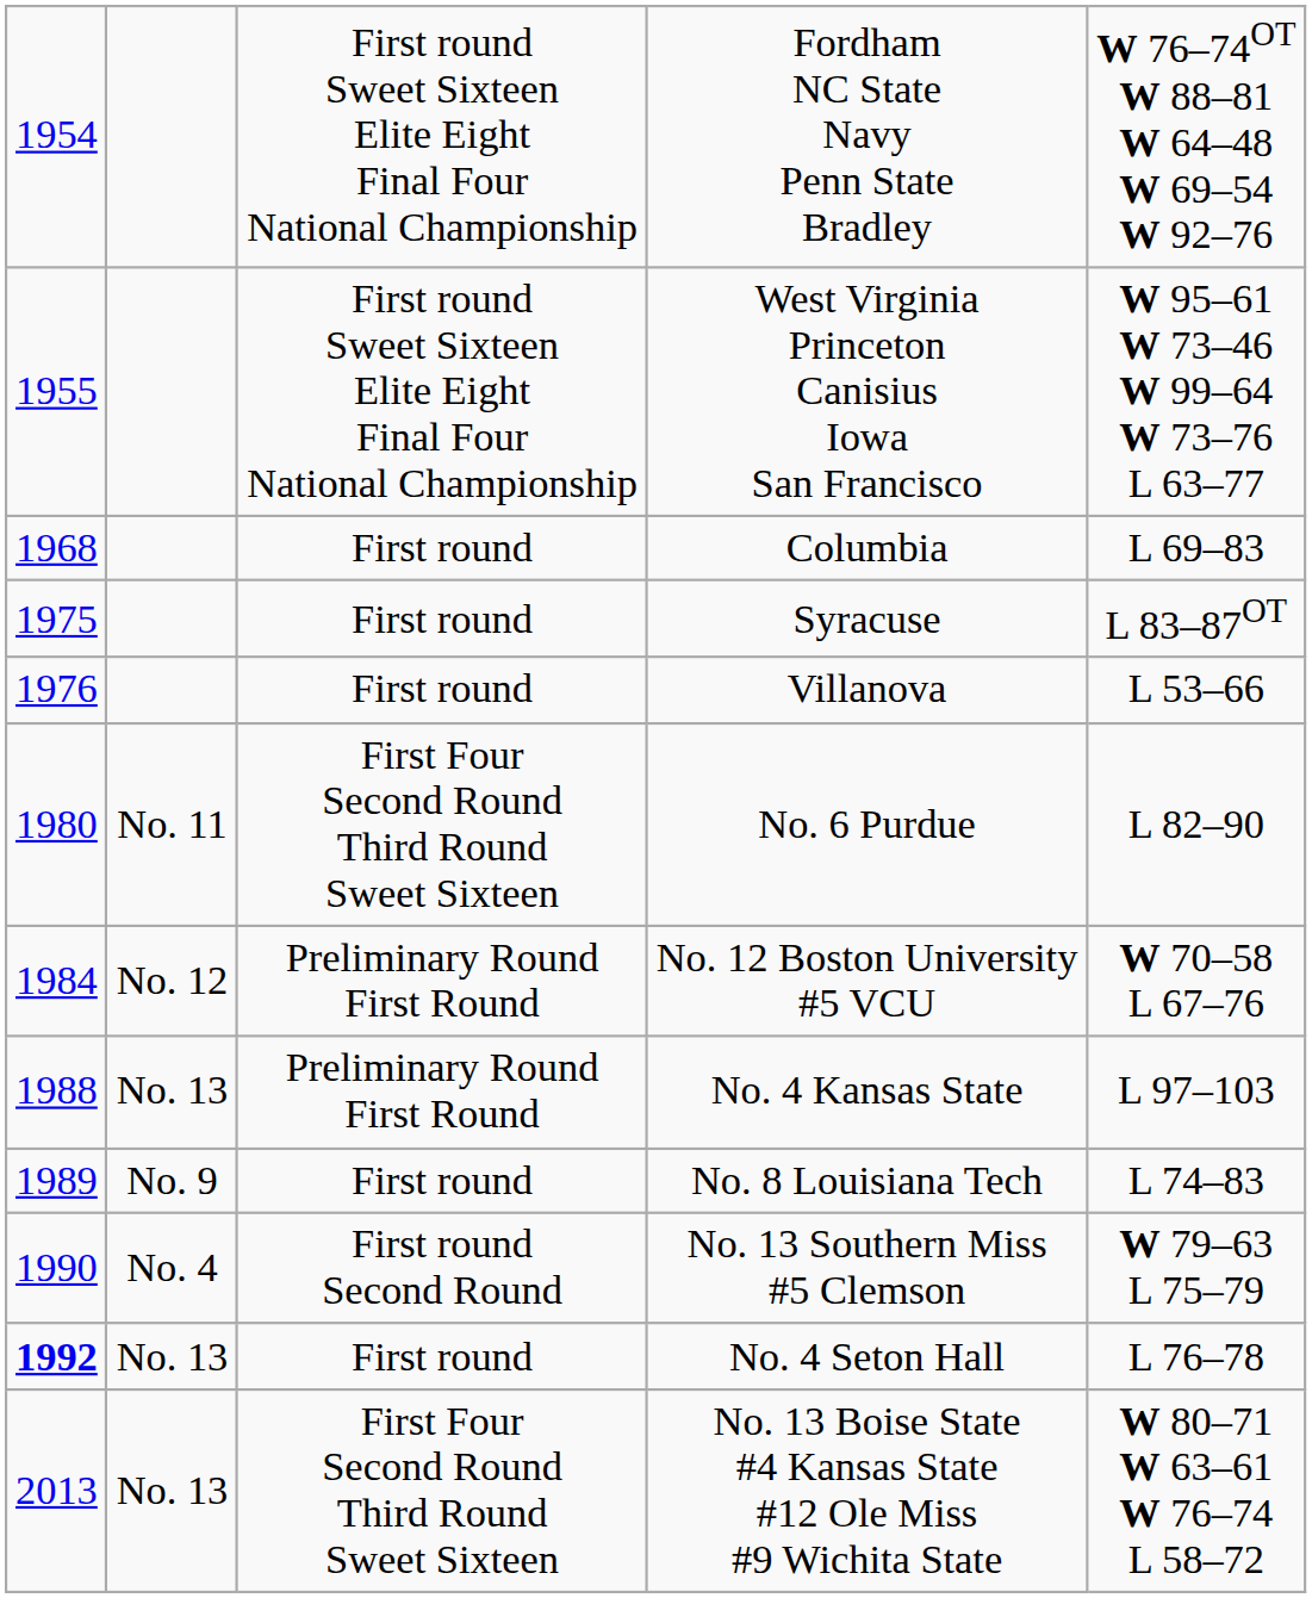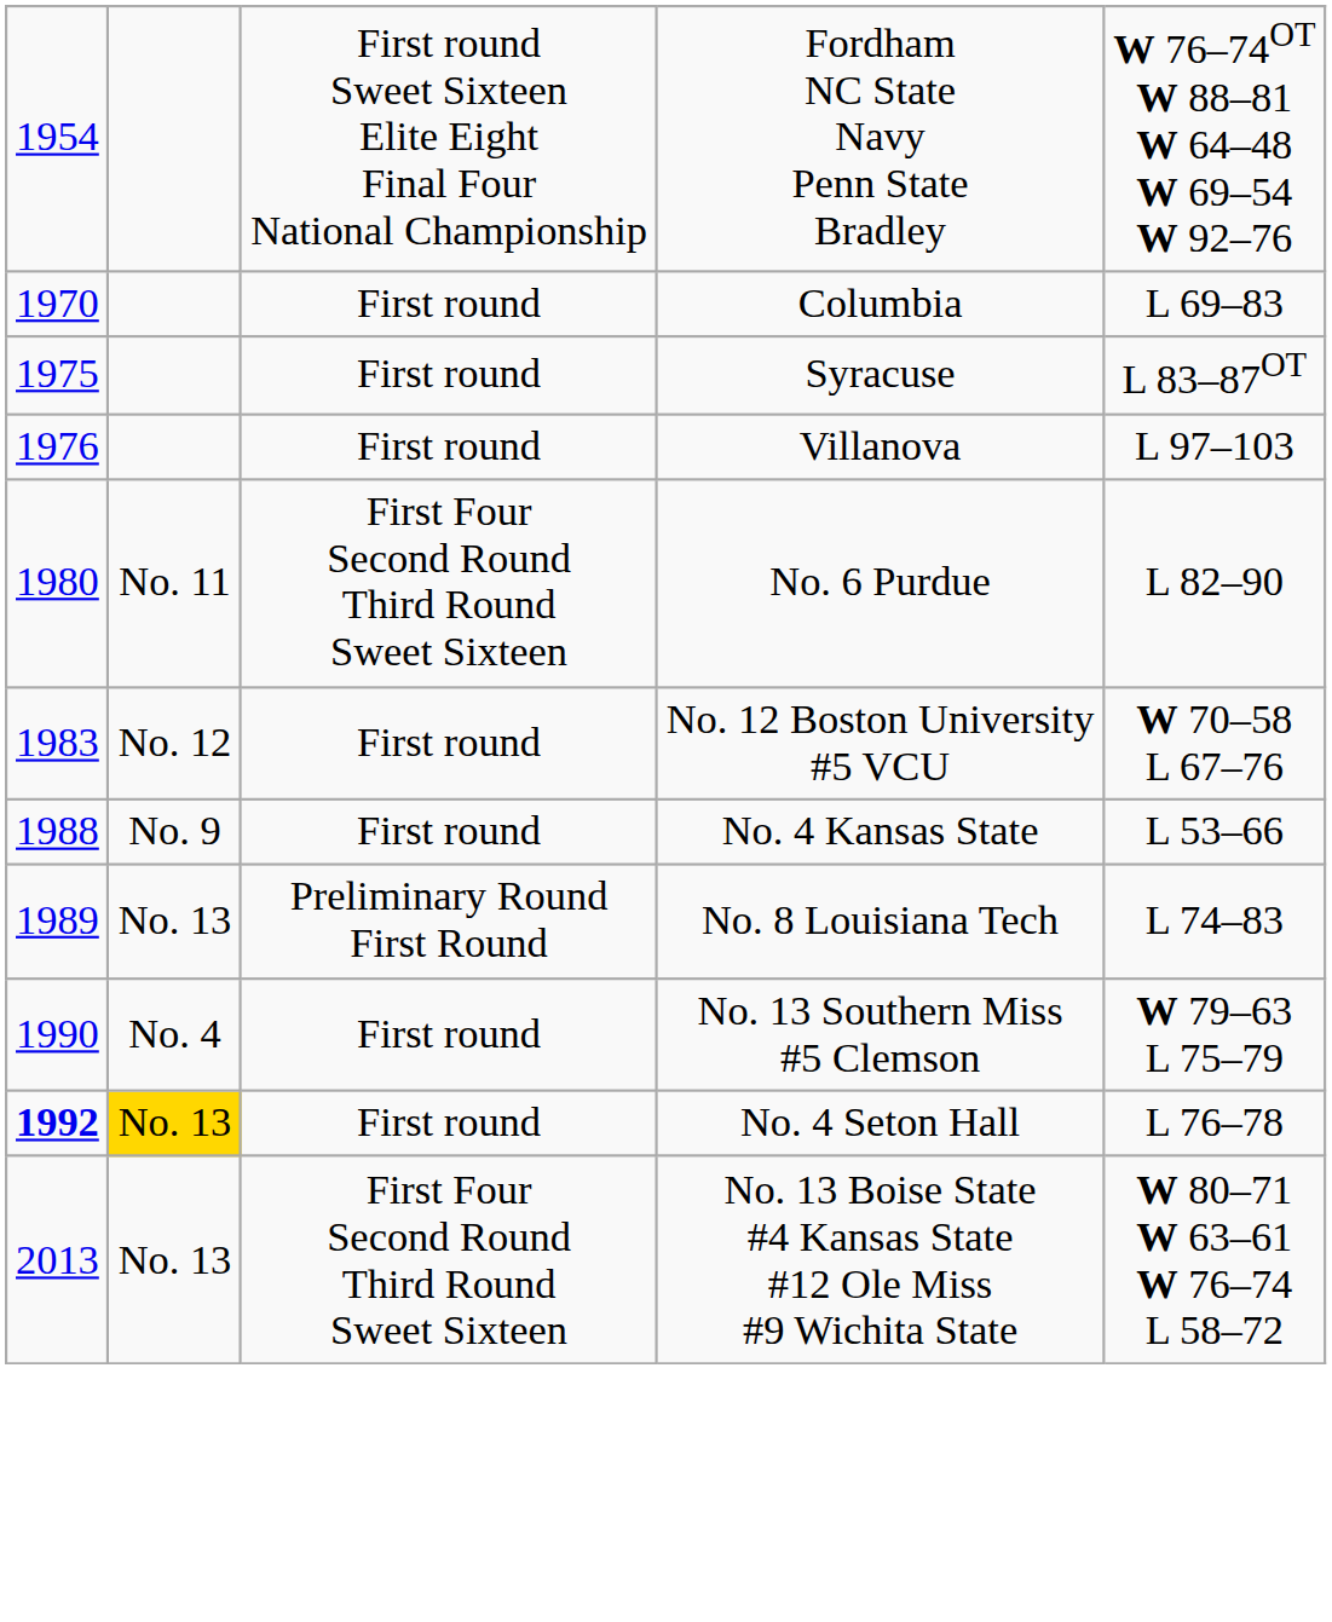- row: 1955 | First round Sweet Sixteen Elite Eight Final Four National Championship | West Virginia Princeton Canisius Iowa San Francisco | W 95–61 W 73–46 W 99–64 W 73–76 L 63–77
Columbia | column 1: 1968 -> 1970
Villanova | column 5: L 53–66 -> L 97–103
No. 12 Boston University #5 VCU | column 1: 1984 -> 1983
No. 12 Boston University #5 VCU | column 3: Preliminary Round First Round -> First round
No. 4 Kansas State | column 2: No. 13 -> No. 9
No. 4 Kansas State | column 3: Preliminary Round First Round -> First round
No. 4 Kansas State | column 5: L 97–103 -> L 53–66
No. 8 Louisiana Tech | column 2: No. 9 -> No. 13
No. 8 Louisiana Tech | column 3: First round -> Preliminary Round First Round
No. 13 Southern Miss #5 Clemson | column 3: First round Second Round -> First round
No. 4 Seton Hall | column 2: no background -> gold background
